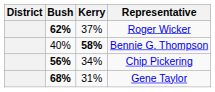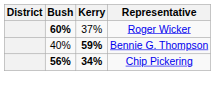Roger Wicker | Bush: 62% -> 60%
Bennie G. Thompson | Kerry: 58% -> 59%
Chip Pickering | Kerry: normal -> bold
- row: 68% | 31% | Gene Taylor
